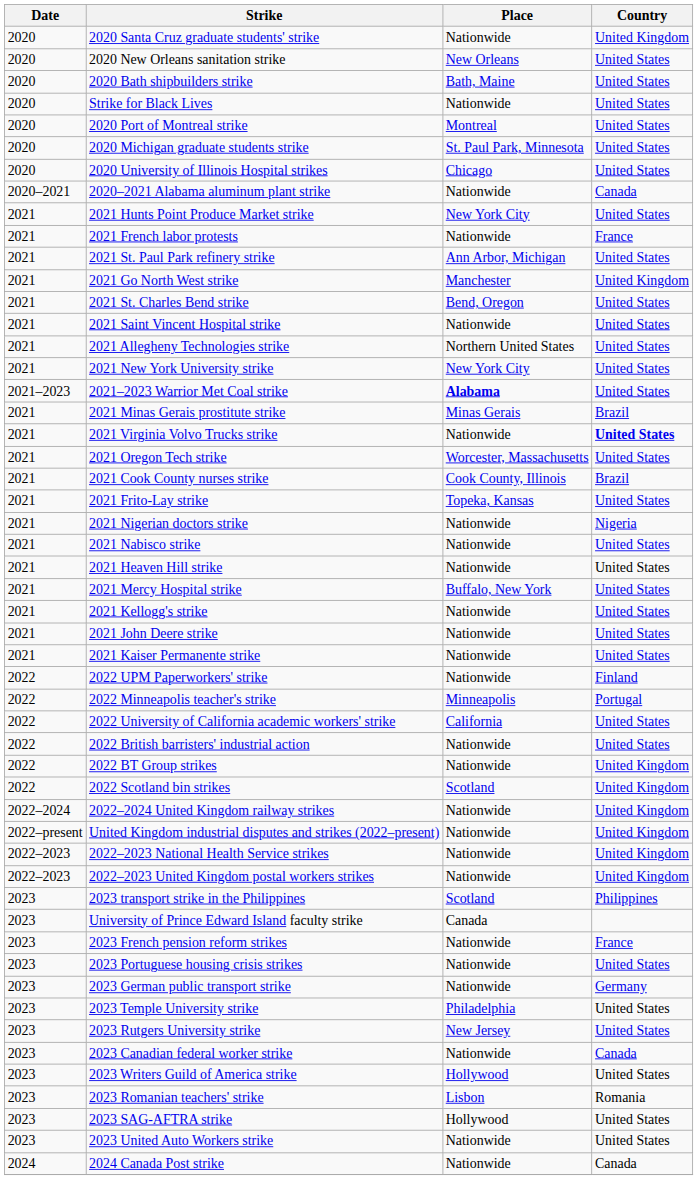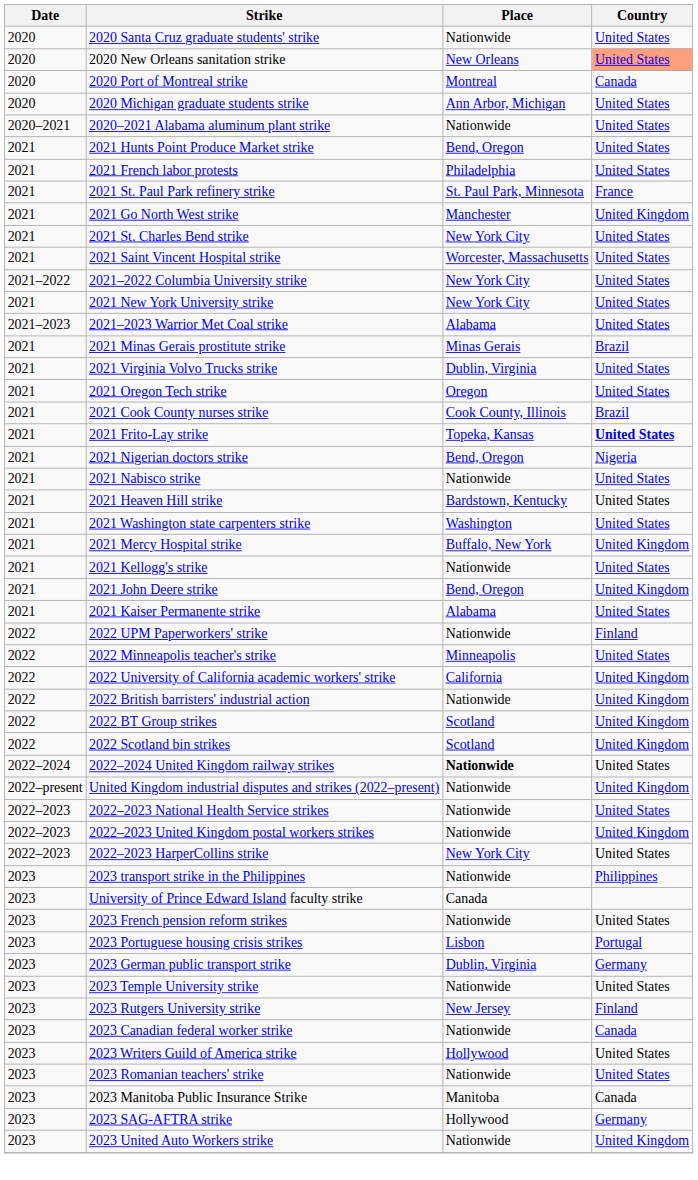2020 Santa Cruz graduate students' strike | Country: United Kingdom -> United States
2020 New Orleans sanitation strike | Country: no background -> lightsalmon background
- row: 2020 | 2020 Bath shipbuilders strike | Bath, Maine | United States
- row: 2020 | Strike for Black Lives | Nationwide | United States
2020 Port of Montreal strike | Country: United States -> Canada
2020 Michigan graduate students strike | Place: St. Paul Park, Minnesota -> Ann Arbor, Michigan
- row: 2020 | 2020 University of Illinois Hospital strikes | Chicago | United States
2020–2021 Alabama aluminum plant strike | Country: Canada -> United States
2021 Hunts Point Produce Market strike | Place: New York City -> Bend, Oregon
2021 French labor protests | Place: Nationwide -> Philadelphia
2021 French labor protests | Country: France -> United States
2021 St. Paul Park refinery strike | Place: Ann Arbor, Michigan -> St. Paul Park, Minnesota
2021 St. Paul Park refinery strike | Country: United States -> France
2021 St. Charles Bend strike | Place: Bend, Oregon -> New York City
2021 Saint Vincent Hospital strike | Place: Nationwide -> Worcester, Massachusetts
+ row: 2021–2022 | 2021–2022 Columbia University strike | New York City | United States
- row: 2021 | 2021 Allegheny Technologies strike | Northern United States | United States
2021–2023 Warrior Met Coal strike | Place: bold -> normal
2021 Virginia Volvo Trucks strike | Place: Nationwide -> Dublin, Virginia
2021 Virginia Volvo Trucks strike | Country: bold -> normal
2021 Oregon Tech strike | Place: Worcester, Massachusetts -> Oregon
2021 Frito-Lay strike | Country: normal -> bold
2021 Nigerian doctors strike | Place: Nationwide -> Bend, Oregon
2021 Heaven Hill strike | Place: Nationwide -> Bardstown, Kentucky
+ row: 2021 | 2021 Washington state carpenters strike | Washington | United States
2021 Mercy Hospital strike | Country: United States -> United Kingdom
2021 John Deere strike | Place: Nationwide -> Bend, Oregon
2021 John Deere strike | Country: United States -> United Kingdom
2021 Kaiser Permanente strike | Place: Nationwide -> Alabama
2022 Minneapolis teacher's strike | Country: Portugal -> United States
2022 University of California academic workers' strike | Country: United States -> United Kingdom
2022 British barristers' industrial action | Country: United States -> United Kingdom
2022 BT Group strikes | Place: Nationwide -> Scotland
2022–2024 United Kingdom railway strikes | Place: normal -> bold
2022–2024 United Kingdom railway strikes | Country: United Kingdom -> United States
2022–2023 National Health Service strikes | Country: United Kingdom -> United States
+ row: 2022–2023 | 2022–2023 HarperCollins strike | New York City | United States
2023 transport strike in the Philippines | Place: Scotland -> Nationwide
2023 French pension reform strikes | Country: France -> United States
2023 Portuguese housing crisis strikes | Place: Nationwide -> Lisbon
2023 Portuguese housing crisis strikes | Country: United States -> Portugal
2023 German public transport strike | Place: Nationwide -> Dublin, Virginia
2023 Temple University strike | Place: Philadelphia -> Nationwide
2023 Rutgers University strike | Country: United States -> Finland
2023 Romanian teachers' strike | Place: Lisbon -> Nationwide
2023 Romanian teachers' strike | Country: Romania -> United States
+ row: 2023 | 2023 Manitoba Public Insurance Strike | Manitoba | Canada
2023 SAG-AFTRA strike | Country: United States -> Germany
2023 United Auto Workers strike | Country: United States -> United Kingdom
- row: 2024 | 2024 Canada Post strike | Nationwide | Canada
